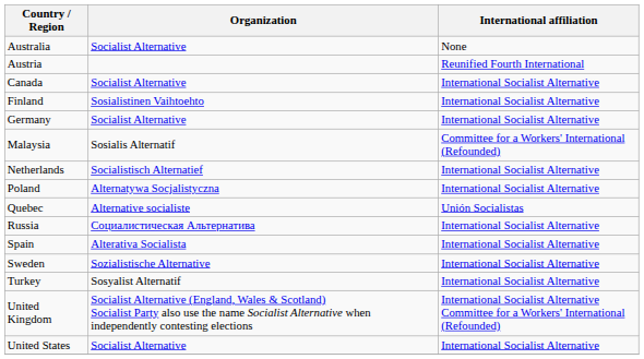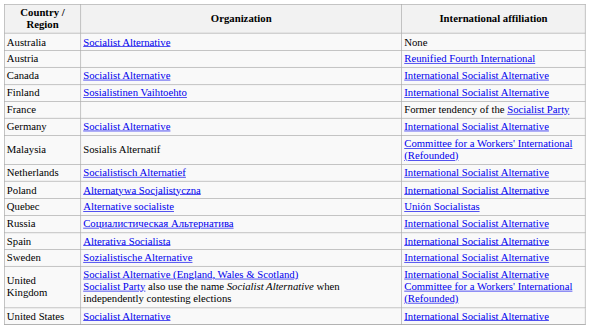+ row: France | Former tendency of the Socialist Party
- row: Turkey | Sosyalist Alternatif | International Socialist Alternative
